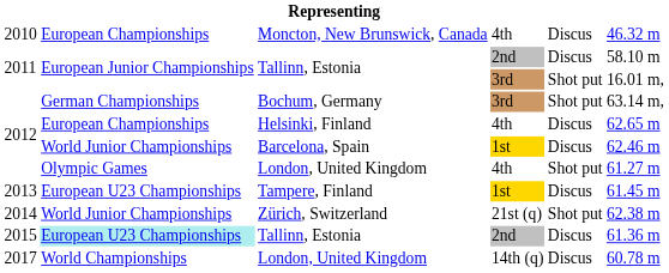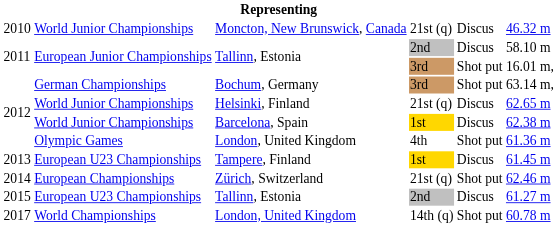Moncton, New Brunswick, Canada | column 2: European Championships -> World Junior Championships
Moncton, New Brunswick, Canada | column 4: 4th -> 21st (q)
Helsinki, Finland | column 2: European Championships -> World Junior Championships
Helsinki, Finland | column 4: 4th -> 21st (q)
Barcelona, Spain | column 6: 62.46 m -> 62.38 m
2012 / London, United Kingdom | column 6: 61.27 m -> 61.36 m
Zürich, Switzerland | column 2: World Junior Championships -> European Championships
Zürich, Switzerland | column 6: 62.38 m -> 62.46 m
2015 / Tallinn, Estonia | column 2: paleturquoise background -> no background
2015 / Tallinn, Estonia | column 6: 61.36 m -> 61.27 m
2017 / London, United Kingdom | column 5: Discus -> Shot put
